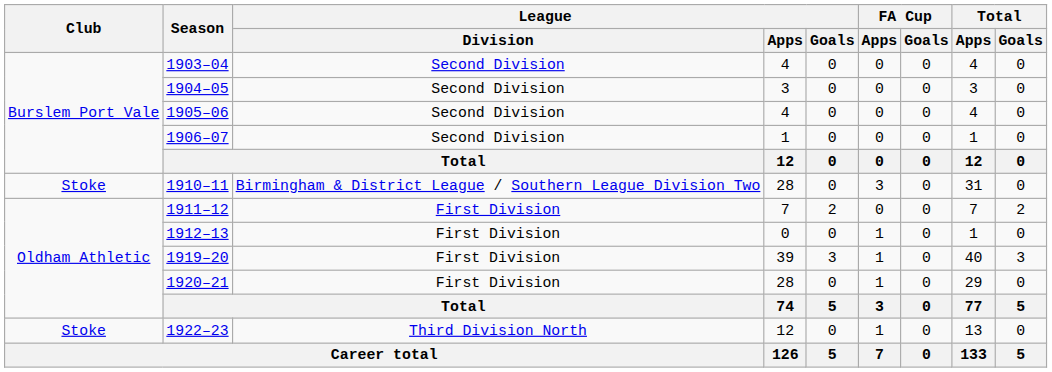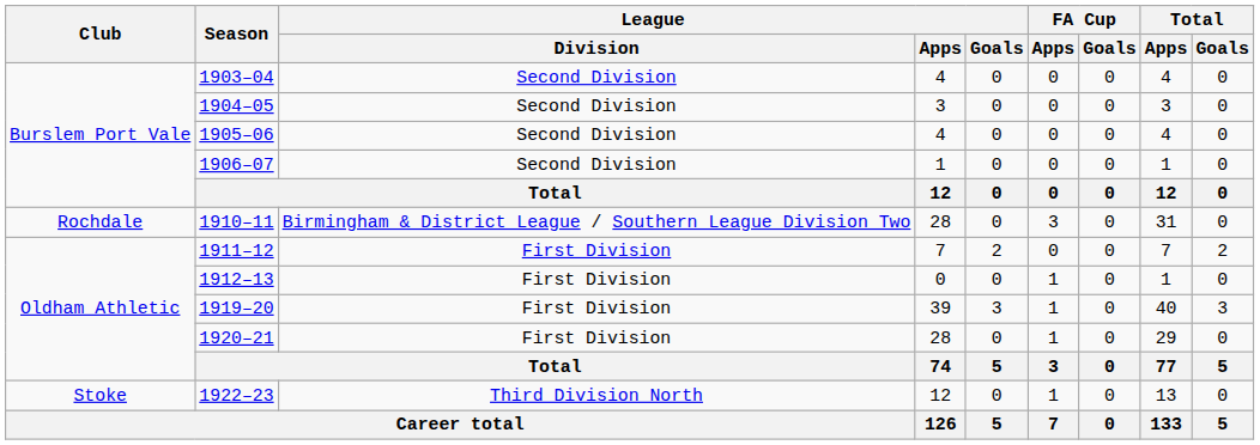1910–11 | Club: Stoke -> Rochdale
